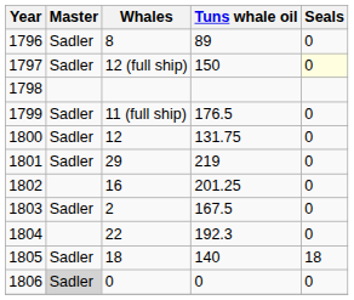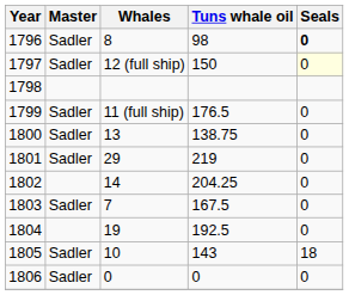1796 | Tuns whale oil: 89 -> 98
1796 | Seals: normal -> bold
1800 | Whales: 12 -> 13
1800 | Tuns whale oil: 131.75 -> 138.75
1802 | Whales: 16 -> 14
1802 | Tuns whale oil: 201.25 -> 204.25
1803 | Whales: 2 -> 7
1804 | Whales: 22 -> 19
1804 | Tuns whale oil: 192.3 -> 192.5
1805 | Whales: 18 -> 10
1805 | Tuns whale oil: 140 -> 143
1806 | Master: lightgrey background -> no background
